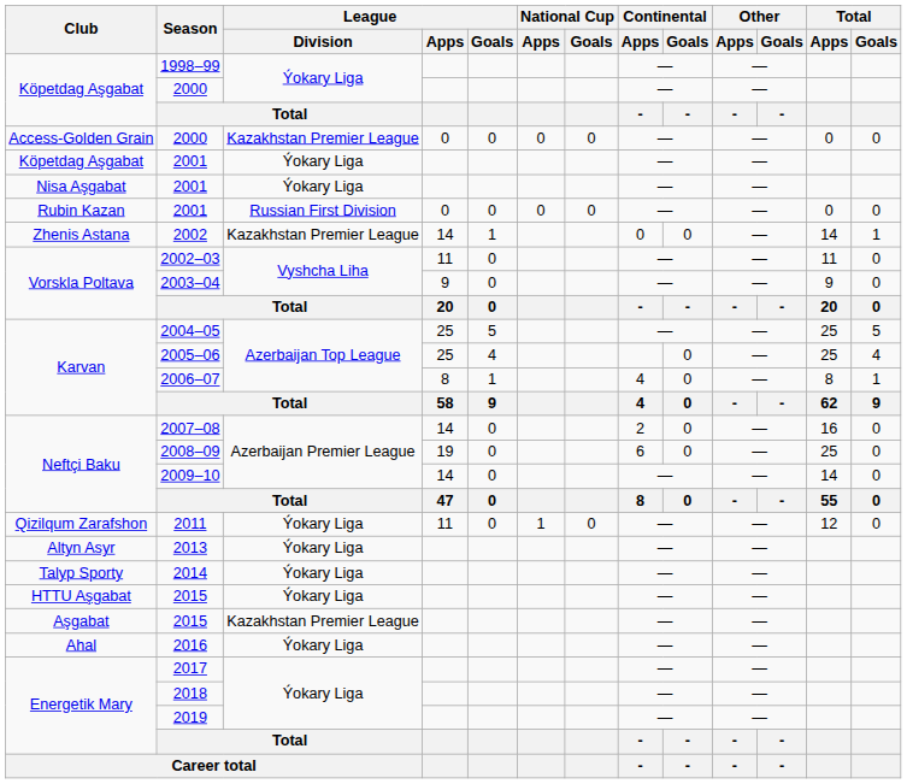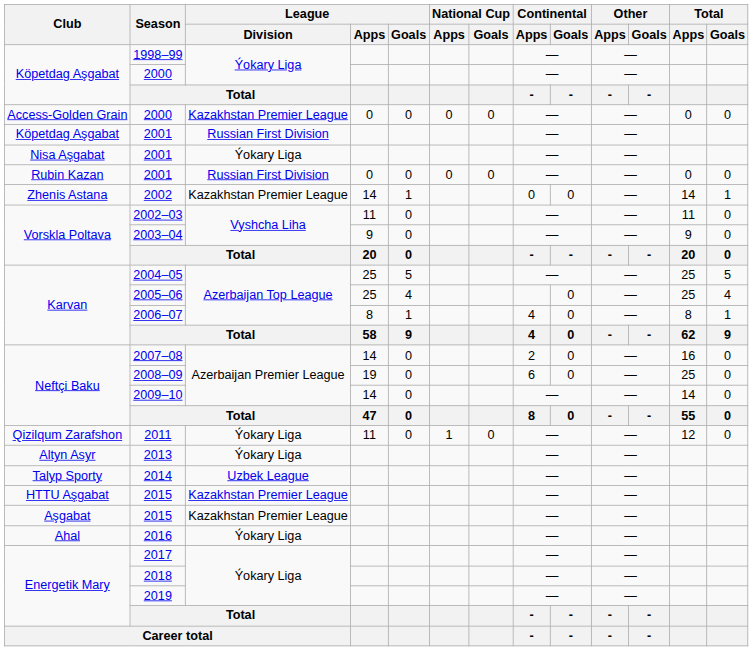Köpetdag Aşgabat / 2001 | League / Division: Ýokary Liga -> Russian First Division
2014 | League / Division: Ýokary Liga -> Uzbek League
HTTU Aşgabat / 2015 | League / Division: Ýokary Liga -> Kazakhstan Premier League
